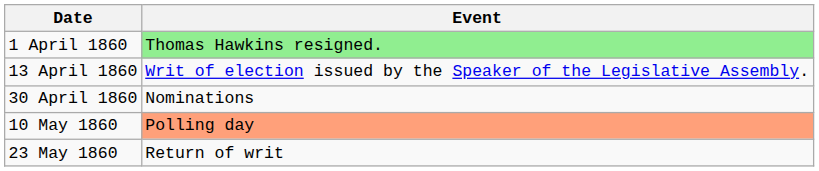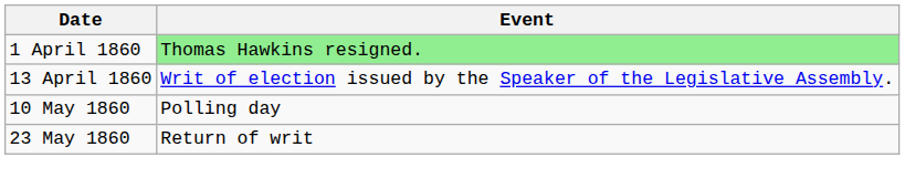- row: 30 April 1860 | Nominations
10 May 1860 | Event: lightsalmon background -> no background
